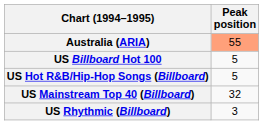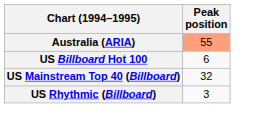US Billboard Hot 100 | Peak position: 5 -> 6
- row: US Hot R&B/Hip-Hop Songs (Billboard) | 5
